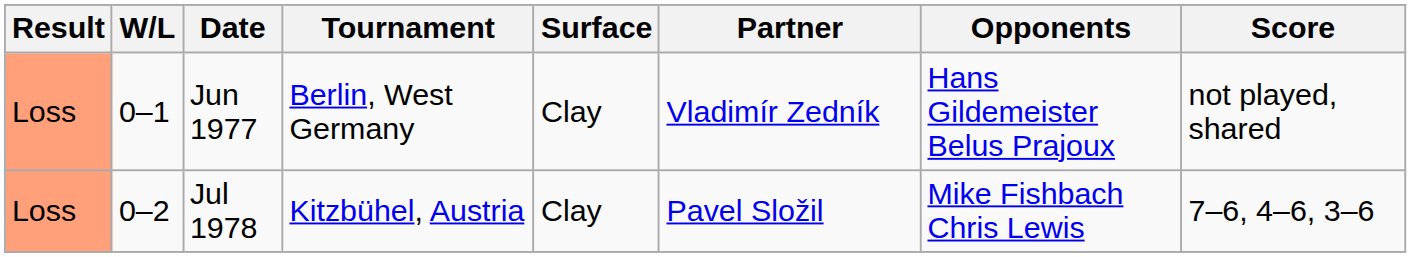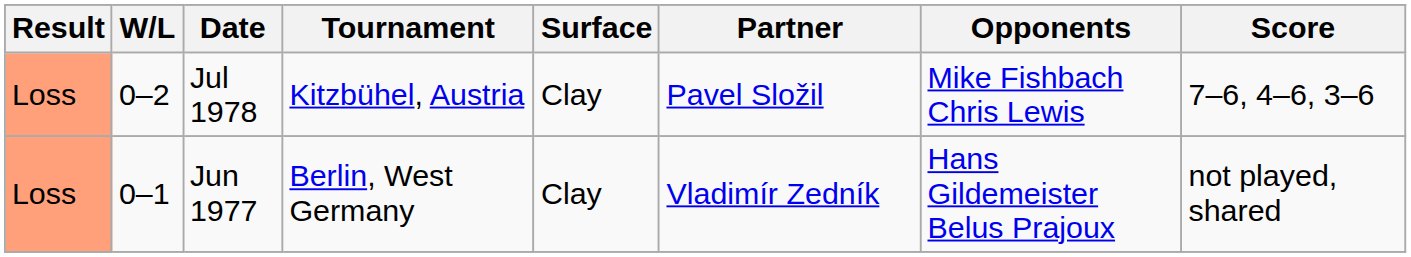rows swapped: Jun 1977 <-> Jul 1978
